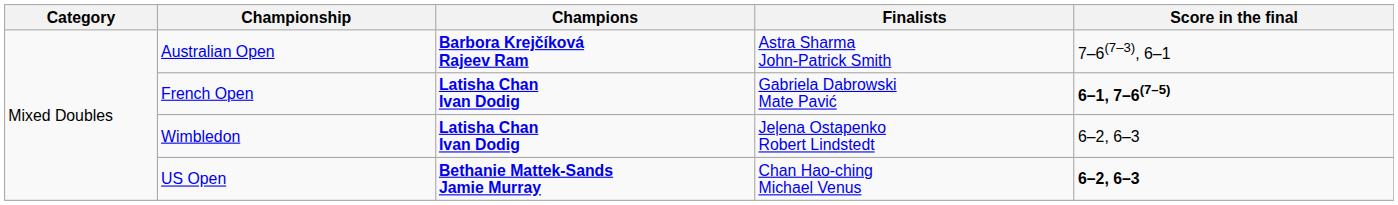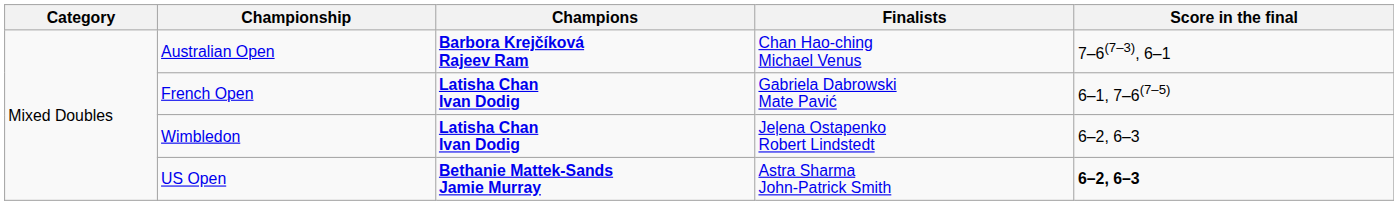Australian Open | Finalists: Astra Sharma John-Patrick Smith -> Chan Hao-ching Michael Venus
French Open | Score in the final: bold -> normal
US Open | Finalists: Chan Hao-ching Michael Venus -> Astra Sharma John-Patrick Smith
